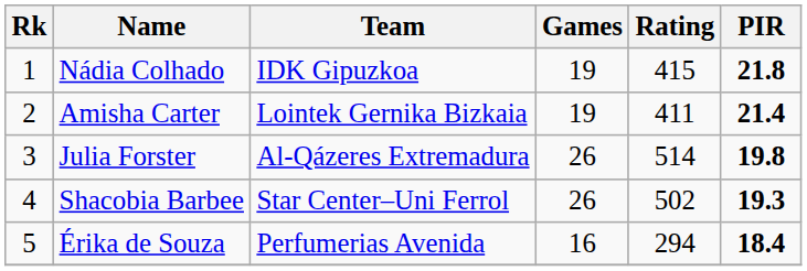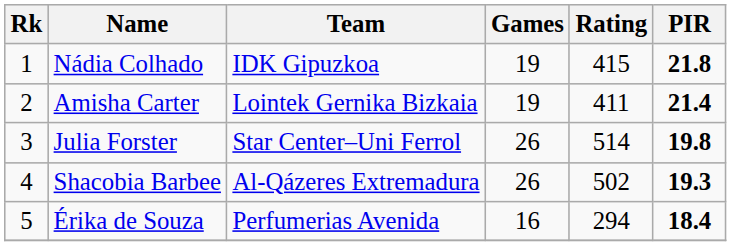Julia Forster | Team: Al-Qázeres Extremadura -> Star Center–Uni Ferrol
Shacobia Barbee | Team: Star Center–Uni Ferrol -> Al-Qázeres Extremadura
